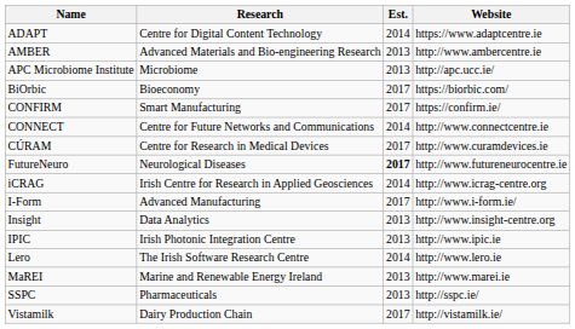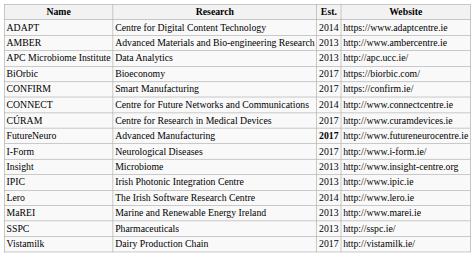APC Microbiome Institute | Research: Microbiome -> Data Analytics
FutureNeuro | Research: Neurological Diseases -> Advanced Manufacturing
- row: iCRAG | Irish Centre for Research in Applied Geosciences | 2014 | http://www.icrag-centre.org
I-Form | Research: Advanced Manufacturing -> Neurological Diseases
Insight | Research: Data Analytics -> Microbiome
